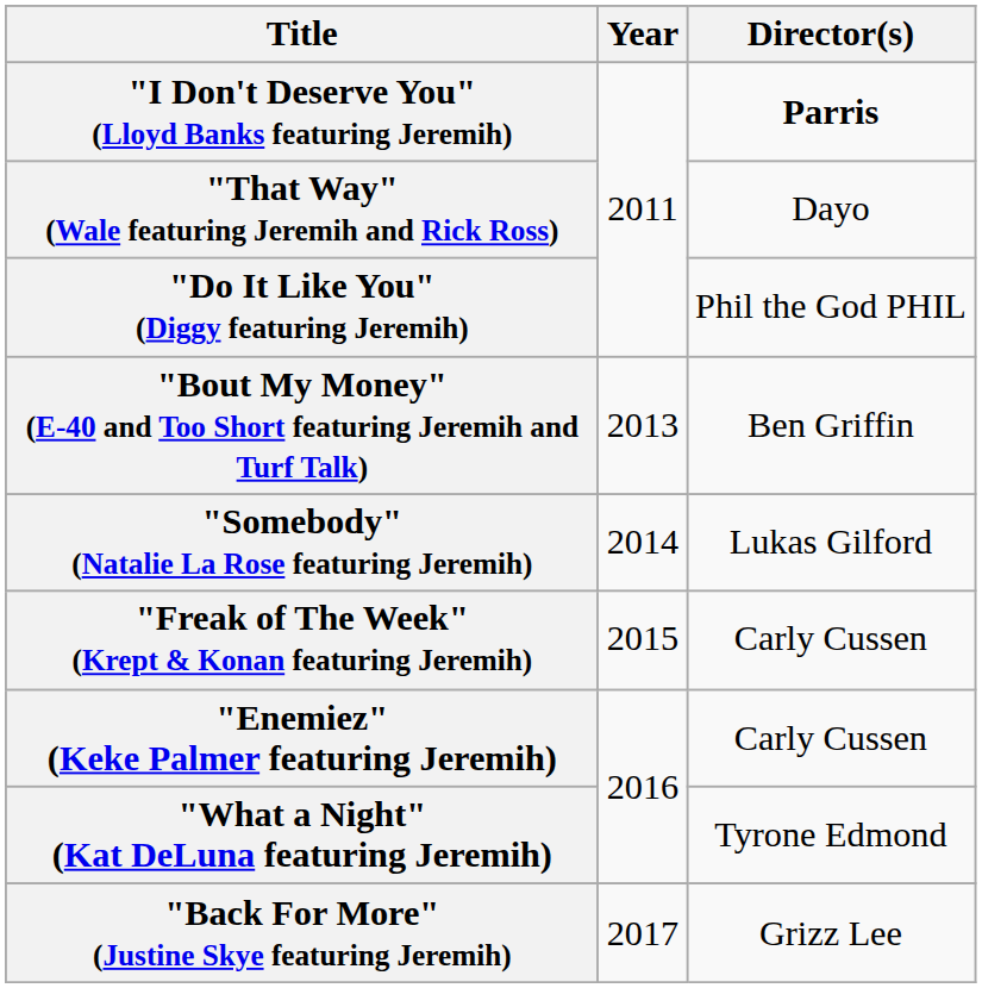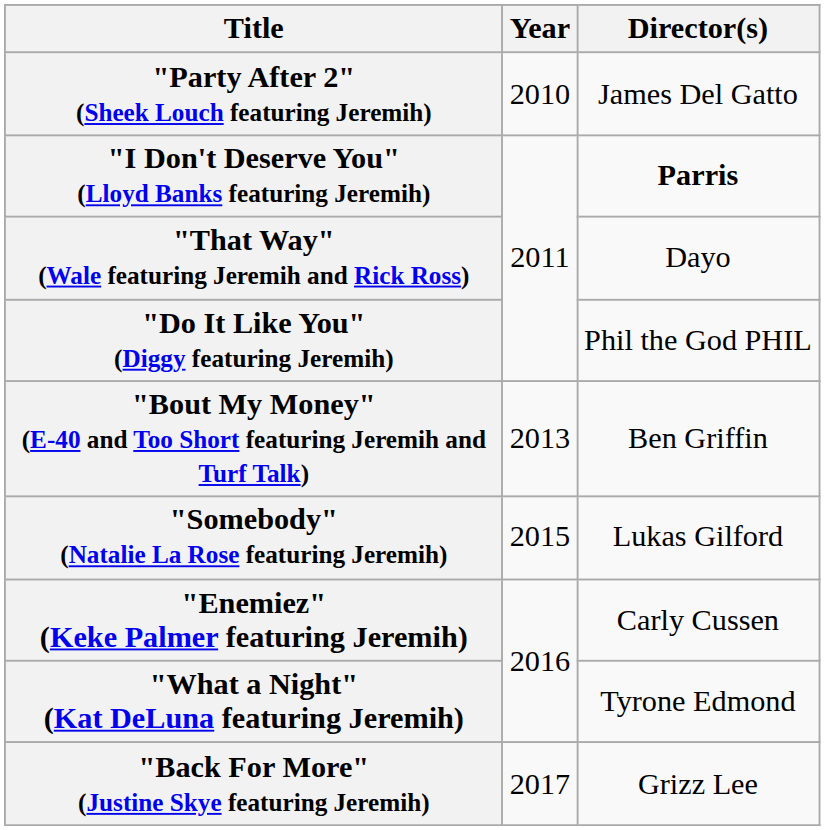+ row: "Party After 2" (Sheek Louch featuring Jeremih) | 2010 | James Del Gatto
"Somebody" (Natalie La Rose featuring Jeremih) | Year: 2014 -> 2015
- row: "Freak of The Week" (Krept & Konan featuring Jeremih) | 2015 | Carly Cussen
